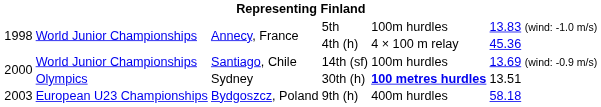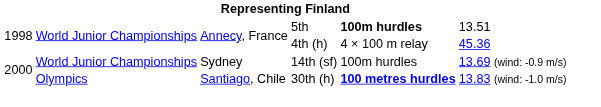5th | column 5: normal -> bold
5th | column 6: 13.83 (wind: -1.0 m/s) -> 13.51
14th (sf) | column 3: Santiago, Chile -> Sydney
30th (h) | column 3: Sydney -> Santiago, Chile
30th (h) | column 6: 13.51 -> 13.83 (wind: -1.0 m/s)
- row: 2003 | European U23 Championships | Bydgoszcz, Poland | 9th (h) | 400m hurdles | 58.18
